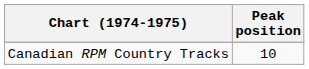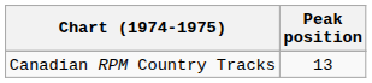Canadian RPM Country Tracks | Peak position: 10 -> 13
